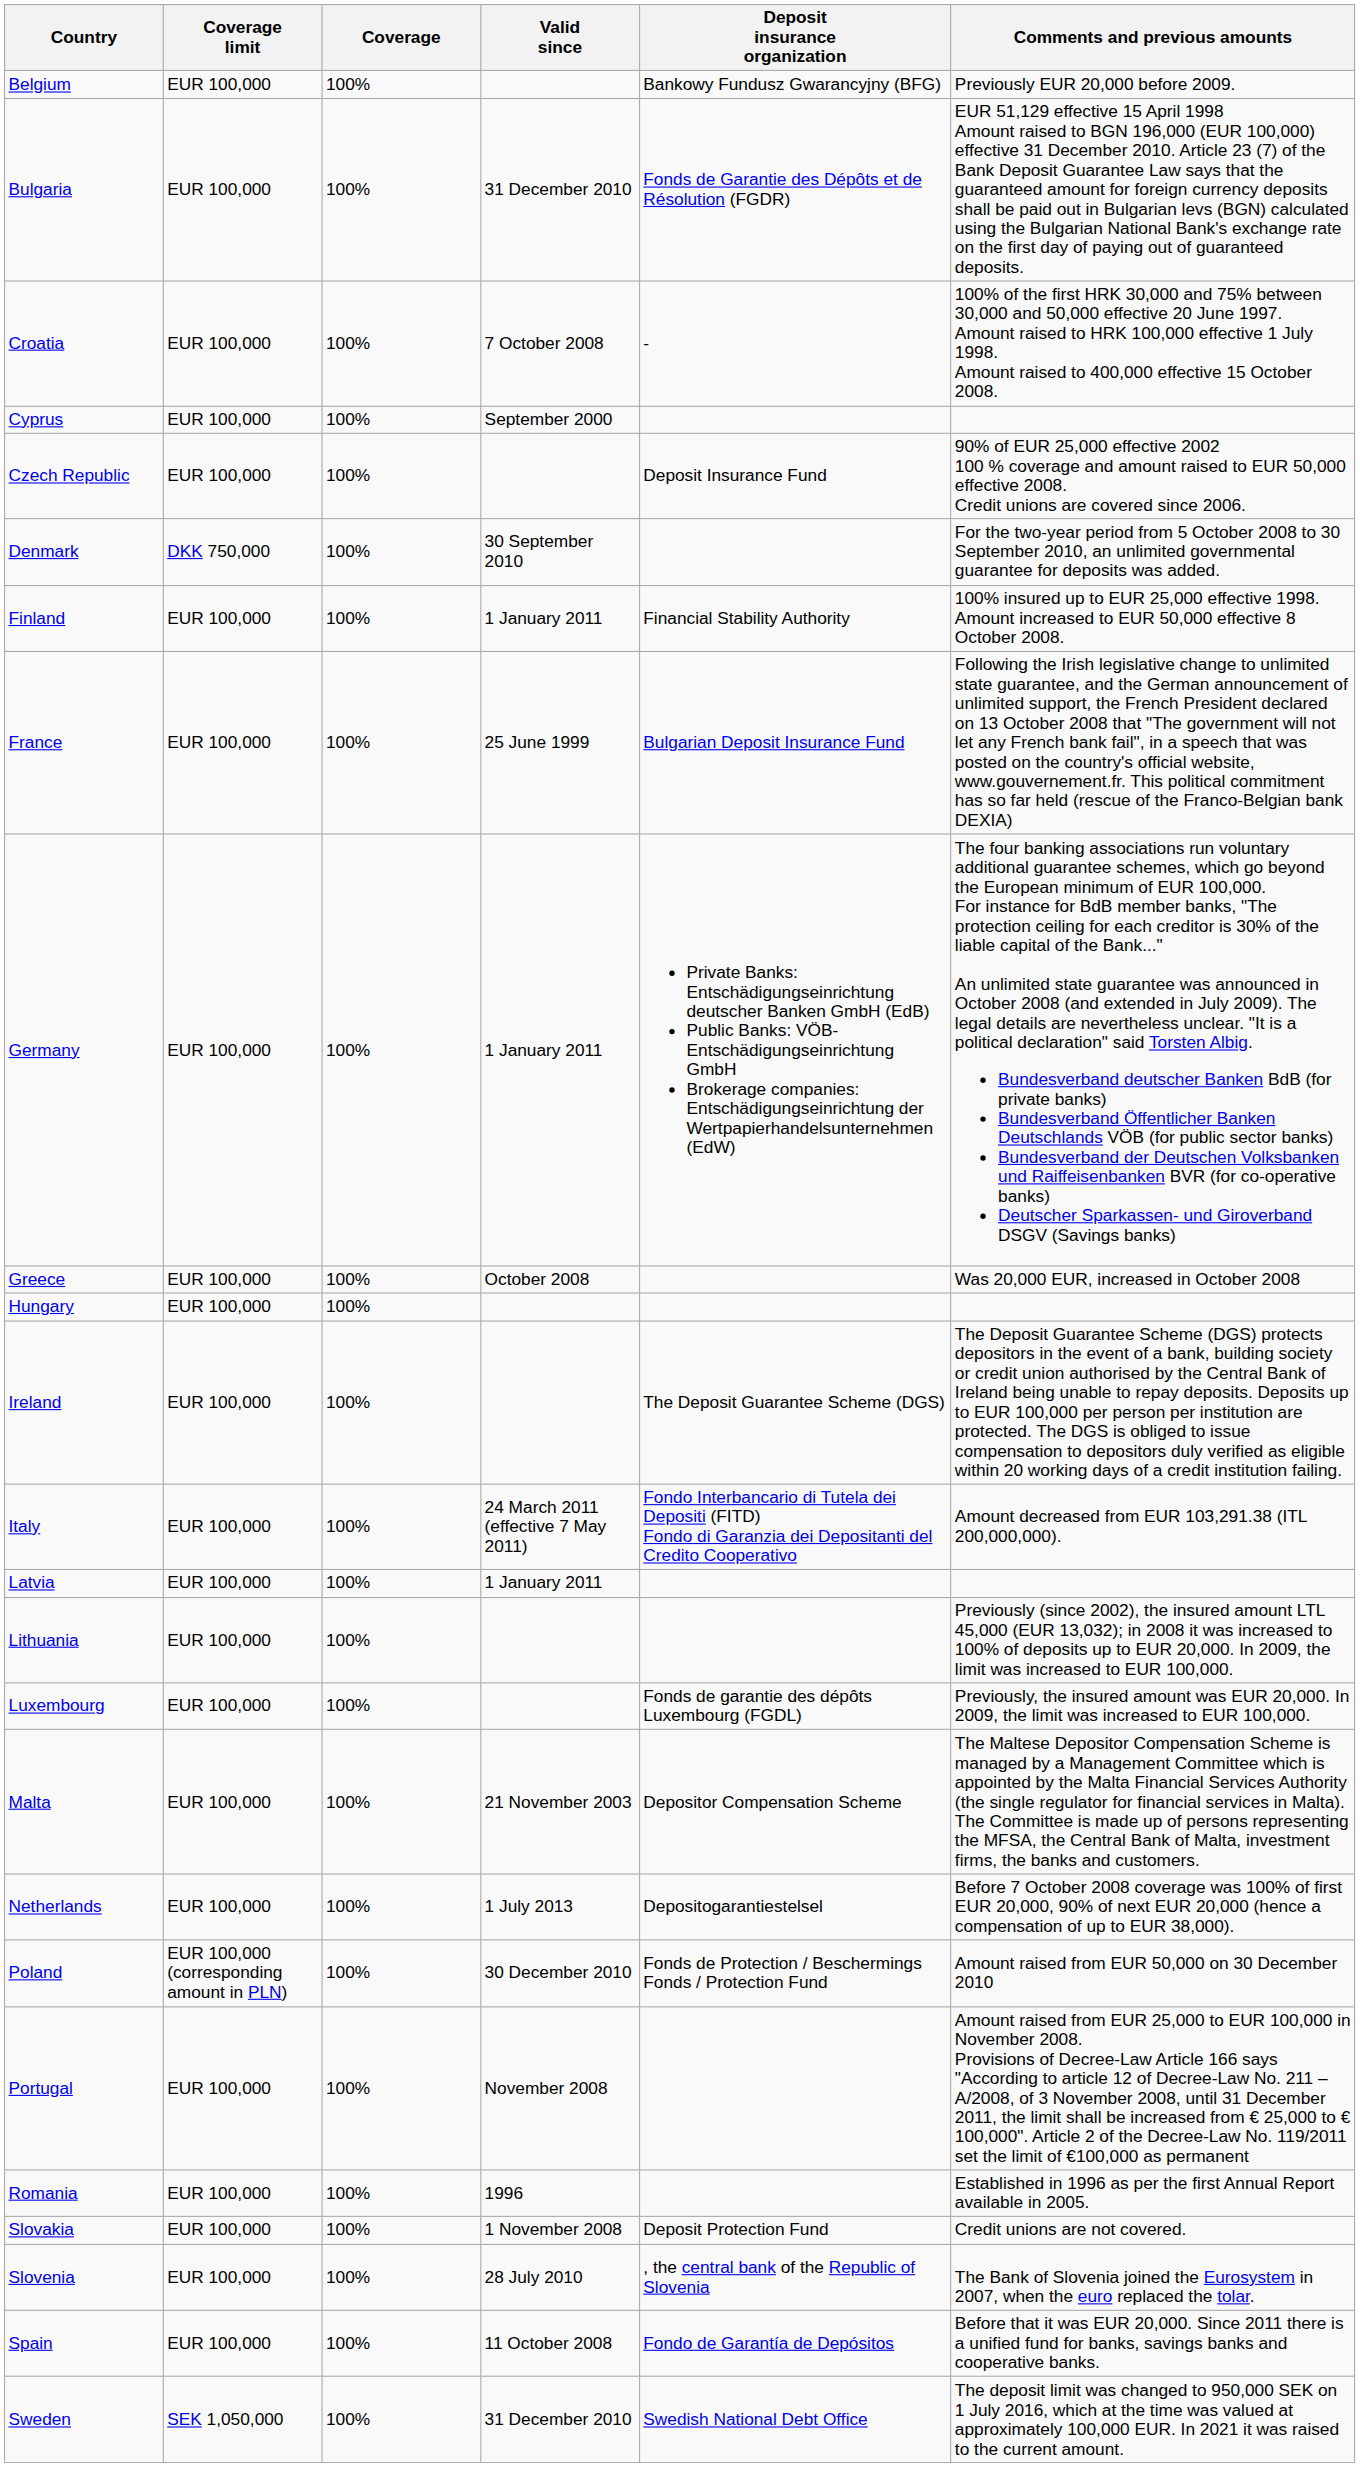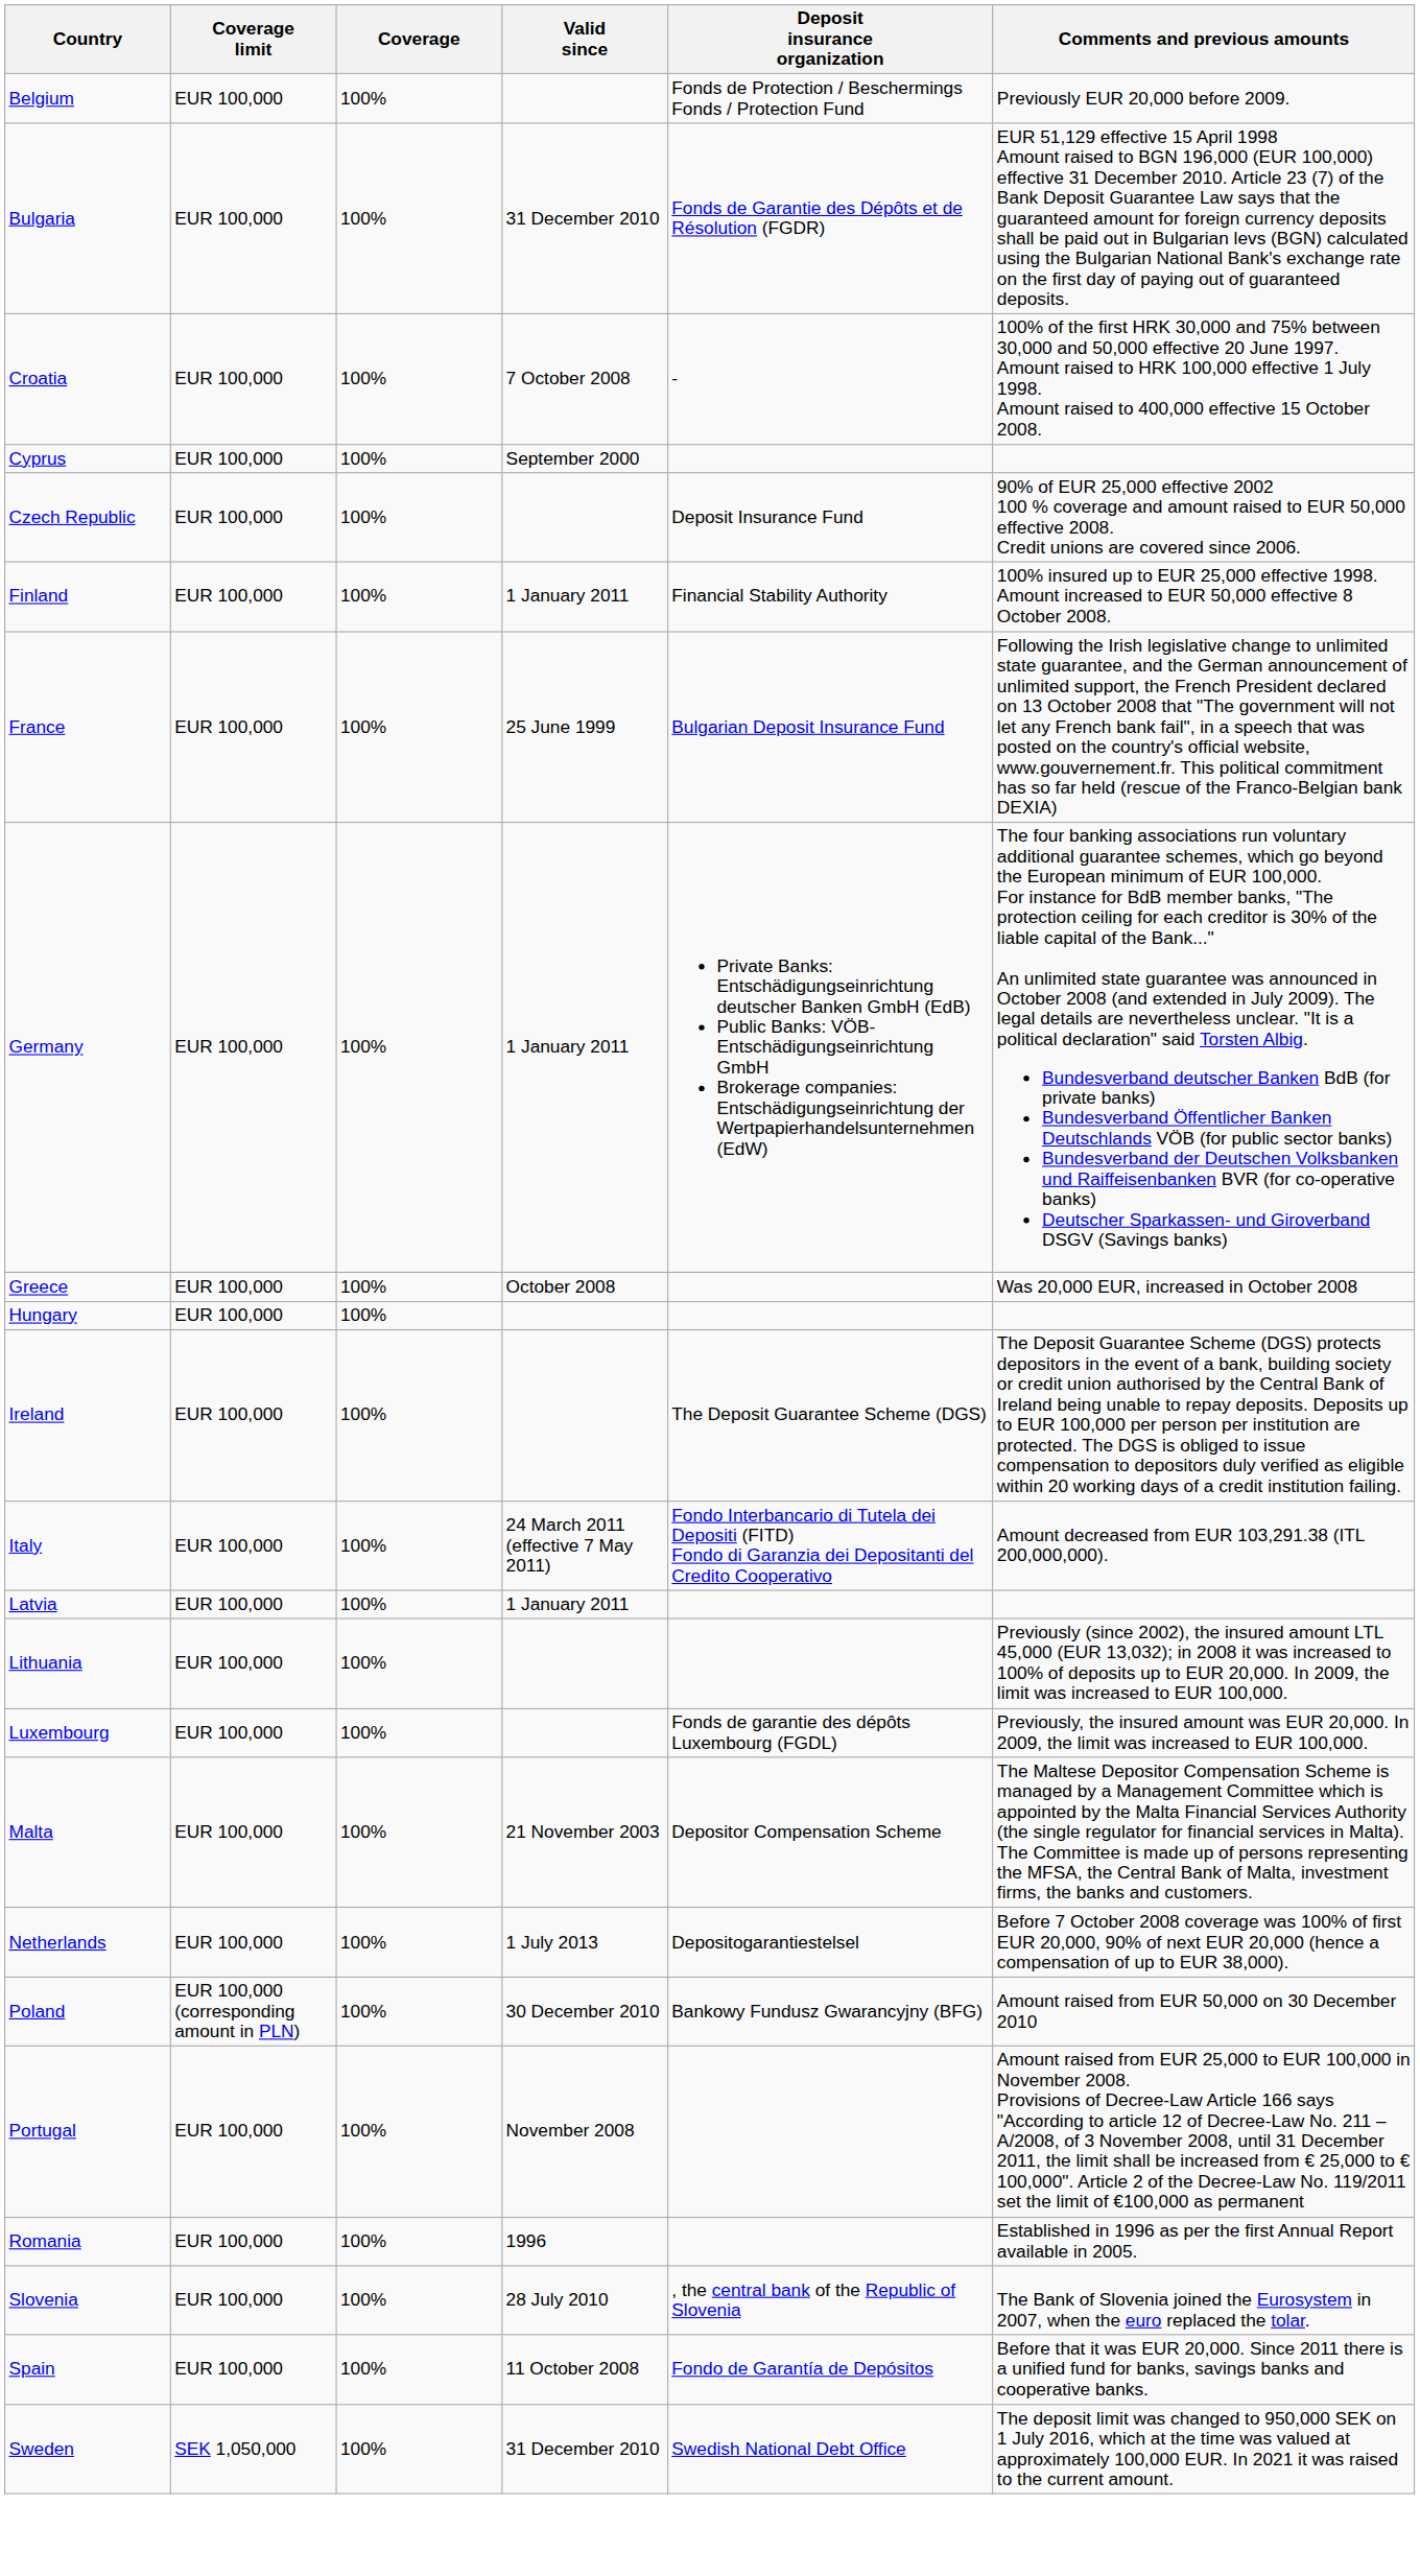Belgium | Deposit insurance organization: Bankowy Fundusz Gwarancyjny (BFG) -> Fonds de Protection / Beschermings Fonds / Protection Fund
- row: Denmark | DKK 750,000 | 100% | 30 September 2010 | For the two-year period from 5 October 2008 to 30 September 2010, an unlimited governmental guarantee for deposits was added.
Poland | Deposit insurance organization: Fonds de Protection / Beschermings Fonds / Protection Fund -> Bankowy Fundusz Gwarancyjny (BFG)
- row: Slovakia | EUR 100,000 | 100% | 1 November 2008 | Deposit Protection Fund | Credit unions are not covered.
